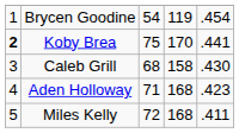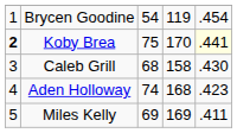Koby Brea | column 5: no background -> lightyellow background
Aden Holloway | column 3: 71 -> 74
Miles Kelly | column 3: 72 -> 69
Miles Kelly | column 4: 168 -> 169
